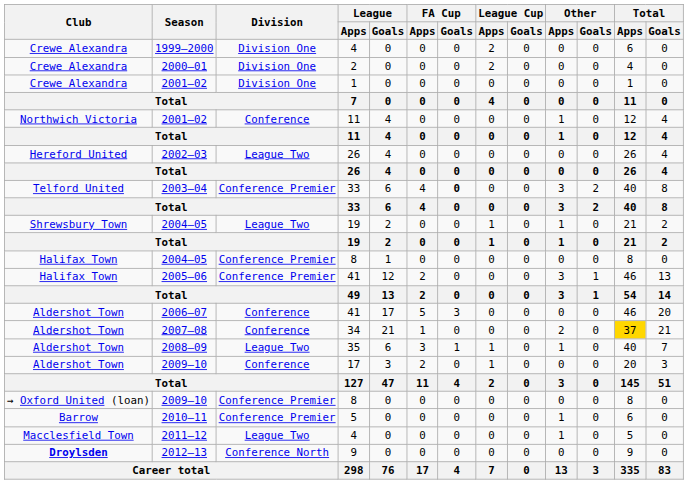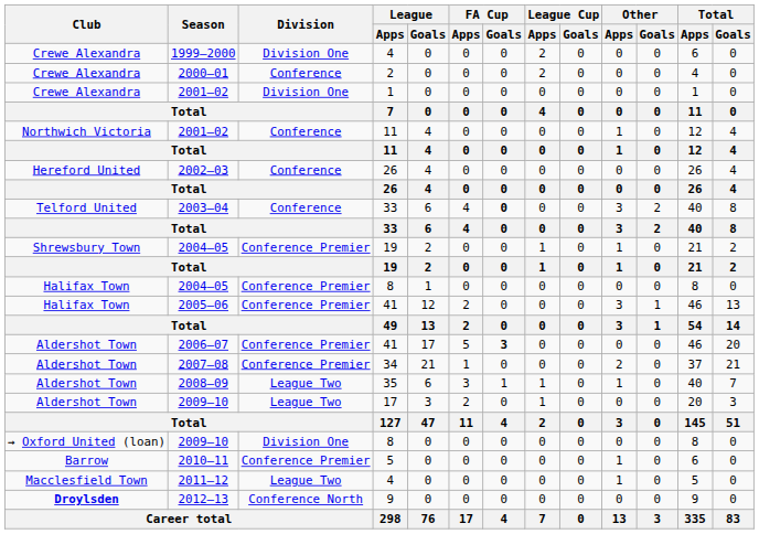2000–01 | Division: Division One -> Conference
2002–03 | Division: League Two -> Conference
2003–04 | Division: Conference Premier -> Conference
2004–05 / 19 | Division: League Two -> Conference Premier
2006–07 | Division: Conference -> Conference Premier
2006–07 | FA Cup / Goals: normal -> bold
2007–08 | Division: Conference -> Conference Premier
2007–08 | Total / Apps: gold background -> no background
2009–10 / 17 | Division: Conference -> League Two
2009–10 / 8 | Division: Conference Premier -> Division One
